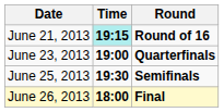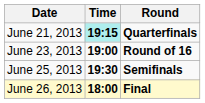June 21, 2013 | Round: Round of 16 -> Quarterfinals
June 23, 2013 | Round: Quarterfinals -> Round of 16
